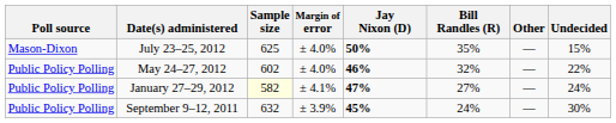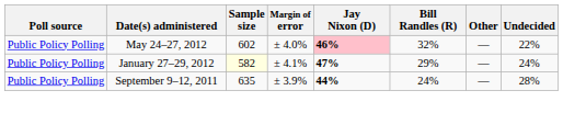- row: Mason-Dixon | July 23–25, 2012 | 625 | ± 4.0% | 50% | 35% | — | 15%
May 24–27, 2012 | Jay Nixon (D): no background -> pink background
January 27–29, 2012 | Bill Randles (R): 27% -> 29%
September 9–12, 2011 | Sample size: 632 -> 635
September 9–12, 2011 | Jay Nixon (D): 45% -> 44%
September 9–12, 2011 | Undecided: 30% -> 28%
